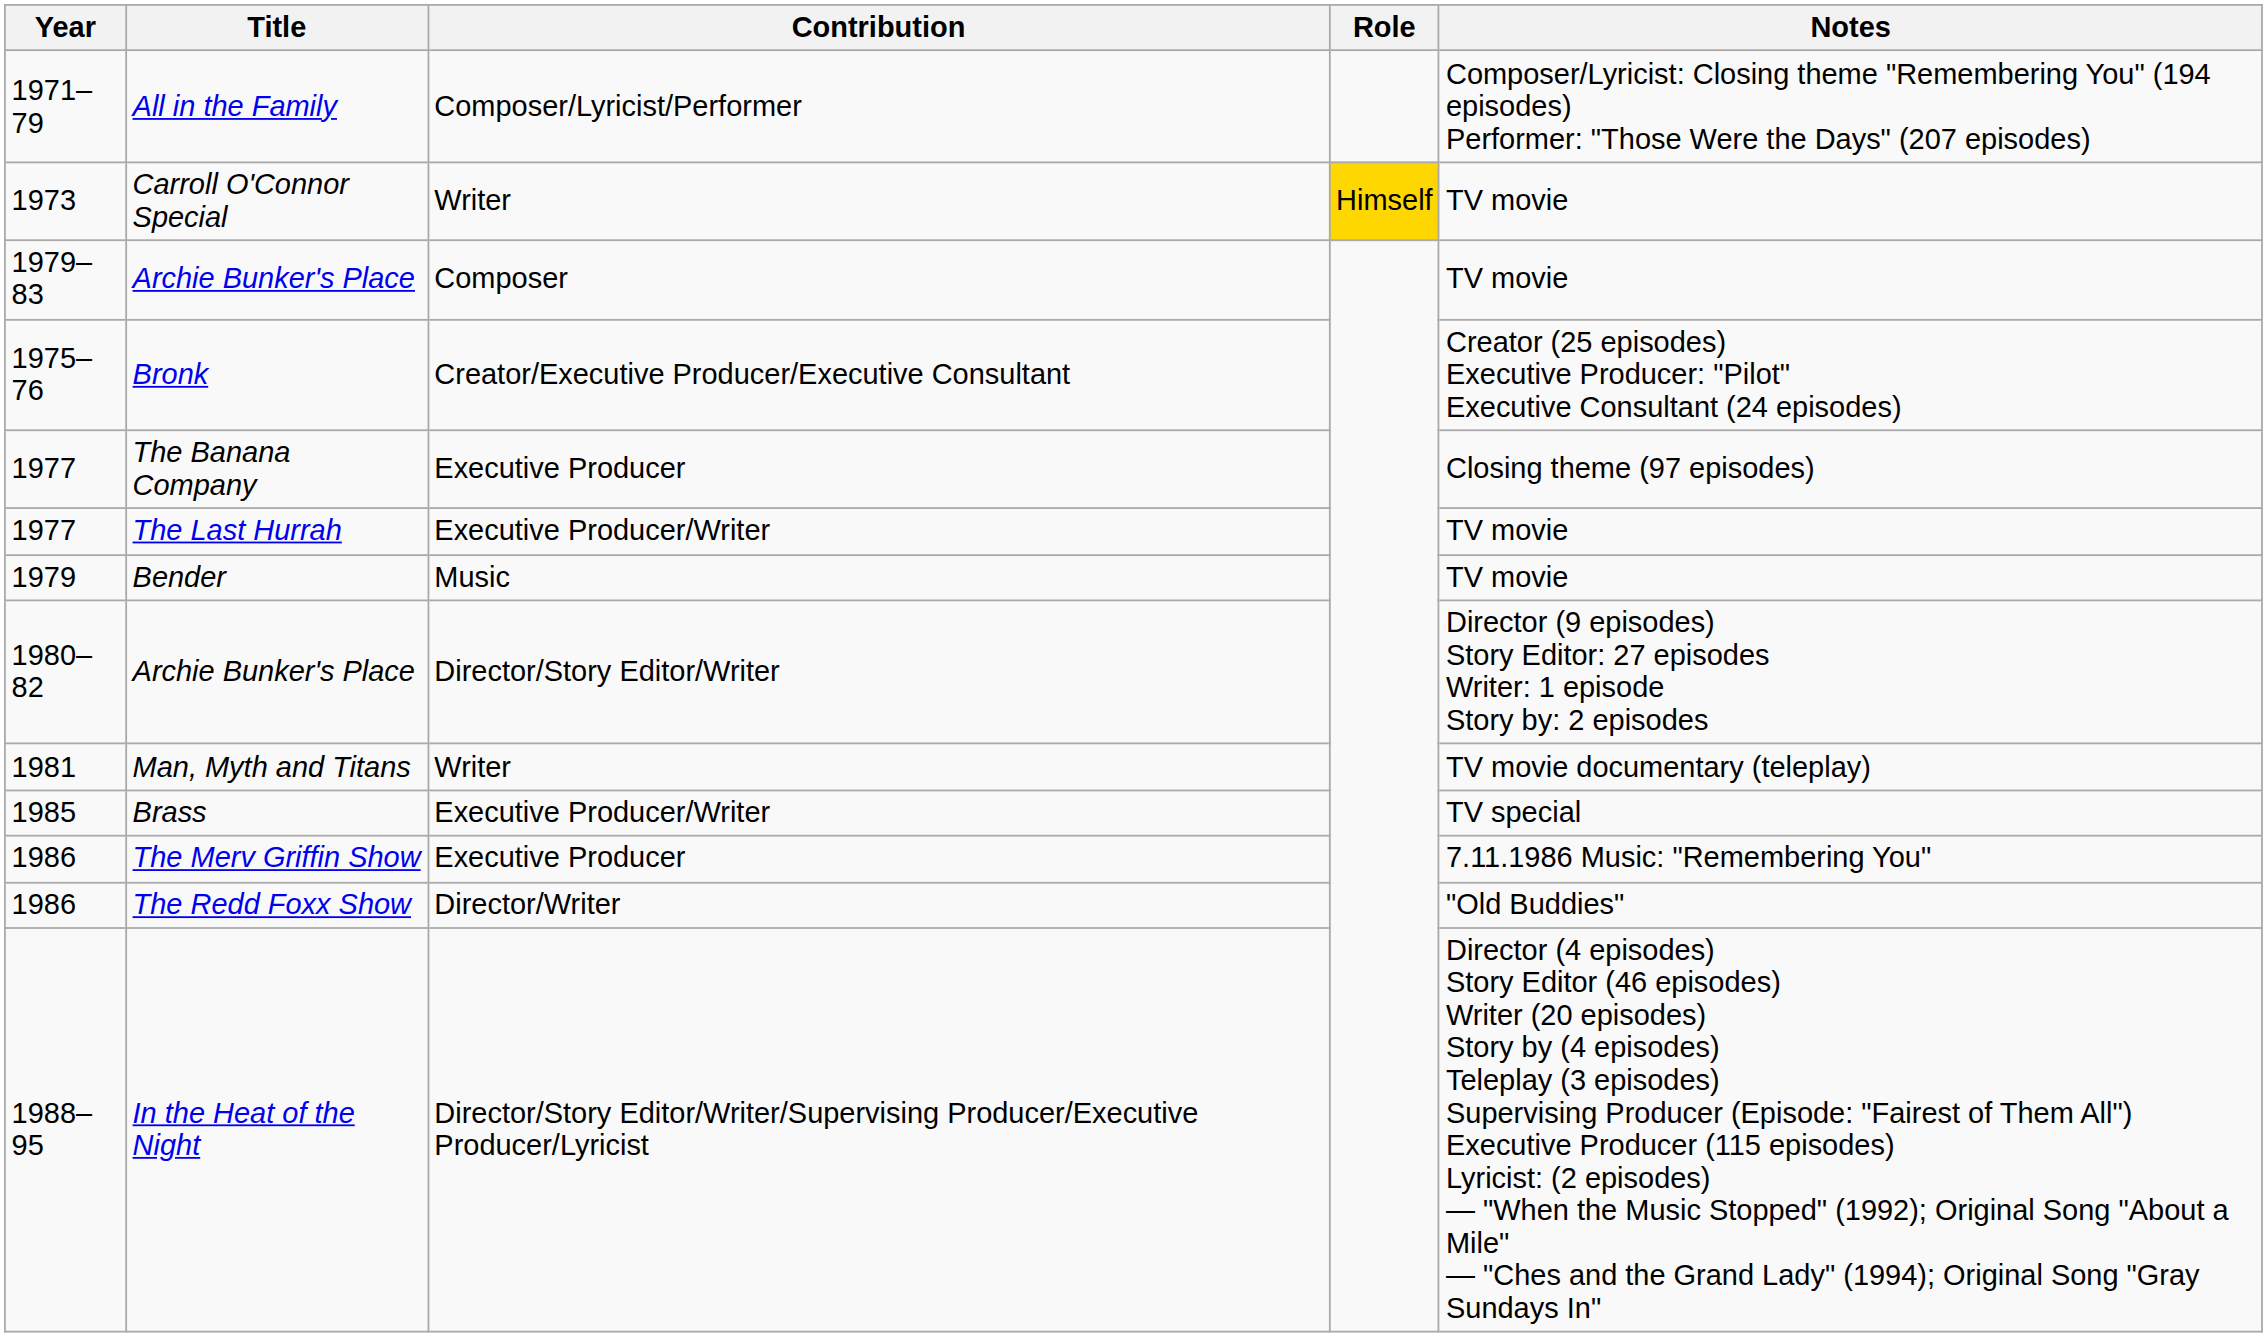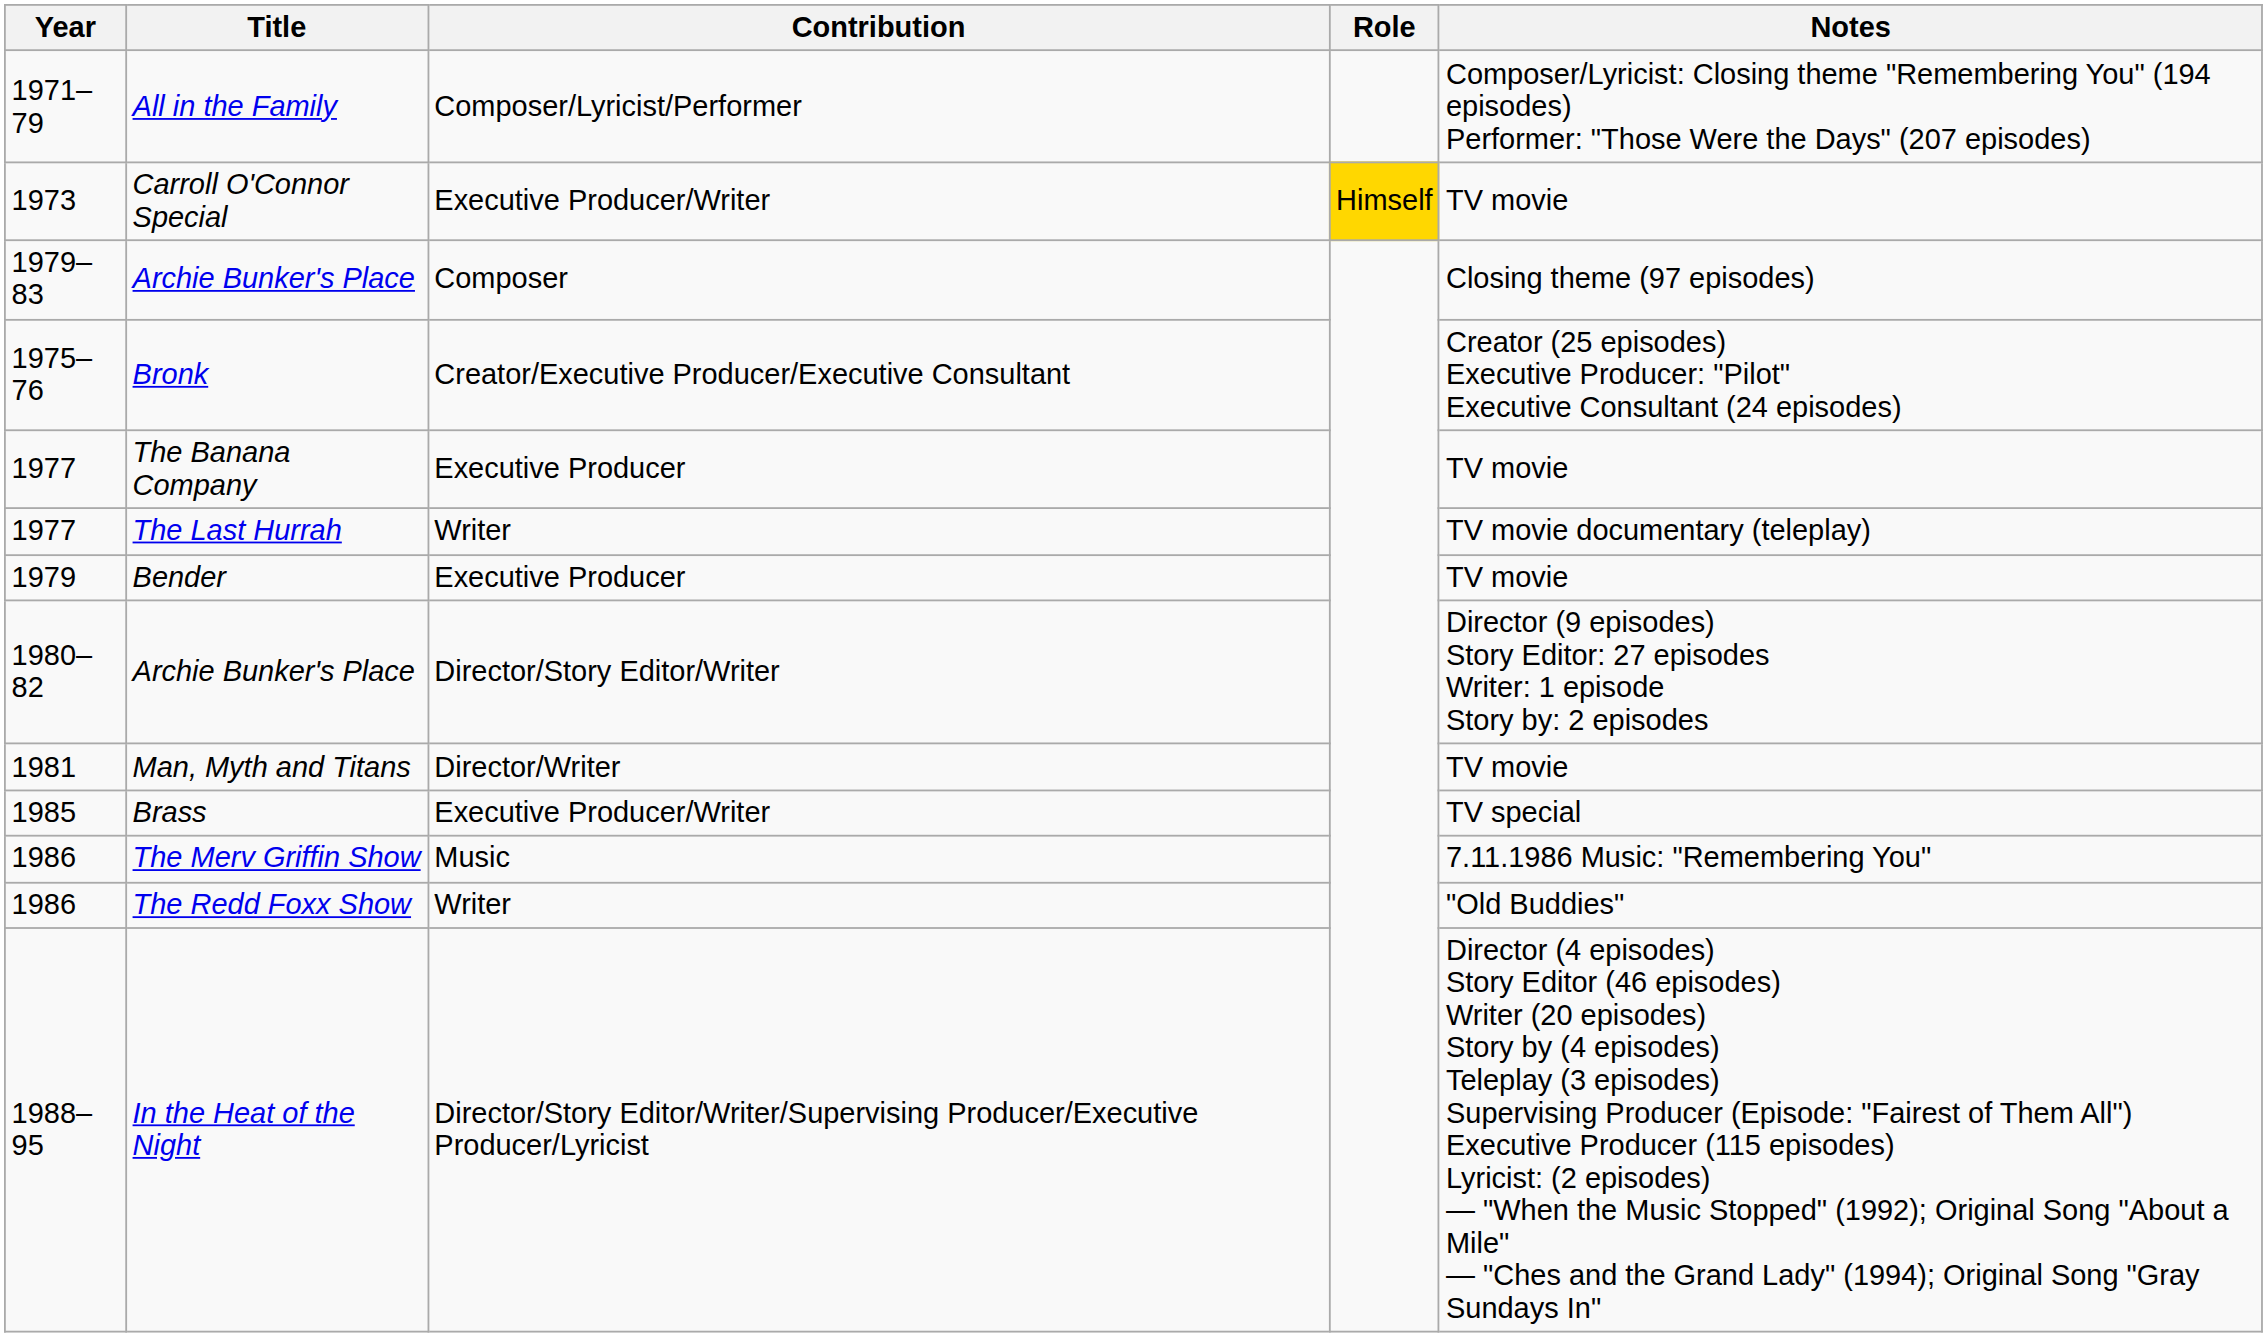Carroll O'Connor Special | Contribution: Writer -> Executive Producer/Writer
1979–83 / Archie Bunker's Place | Notes: TV movie -> Closing theme (97 episodes)
The Banana Company | Notes: Closing theme (97 episodes) -> TV movie
The Last Hurrah | Contribution: Executive Producer/Writer -> Writer
The Last Hurrah | Notes: TV movie -> TV movie documentary (teleplay)
Bender | Contribution: Music -> Executive Producer
Man, Myth and Titans | Contribution: Writer -> Director/Writer
Man, Myth and Titans | Notes: TV movie documentary (teleplay) -> TV movie
The Merv Griffin Show | Contribution: Executive Producer -> Music
The Redd Foxx Show | Contribution: Director/Writer -> Writer
